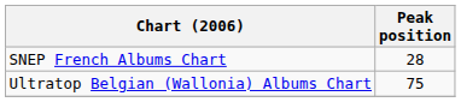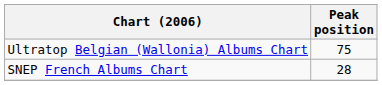rows swapped: Ultratop Belgian (Wallonia) Albums Chart <-> SNEP French Albums Chart
